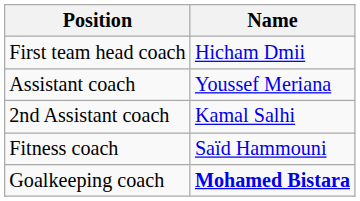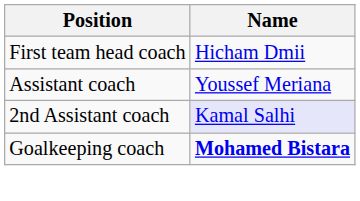2nd Assistant coach | Name: no background -> lavender background
- row: Fitness coach | Saïd Hammouni
